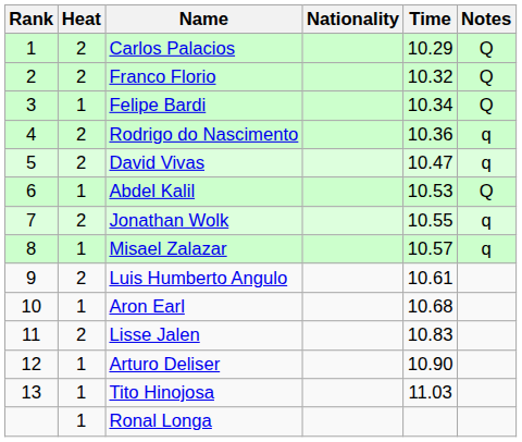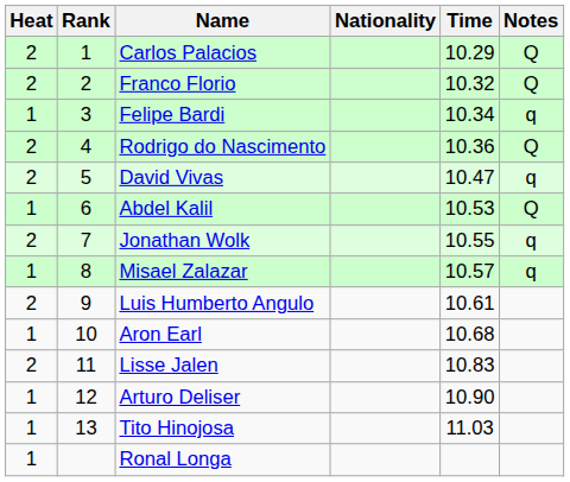columns swapped: Rank <-> Heat
Felipe Bardi | Notes: Q -> q
Rodrigo do Nascimento | Notes: q -> Q
